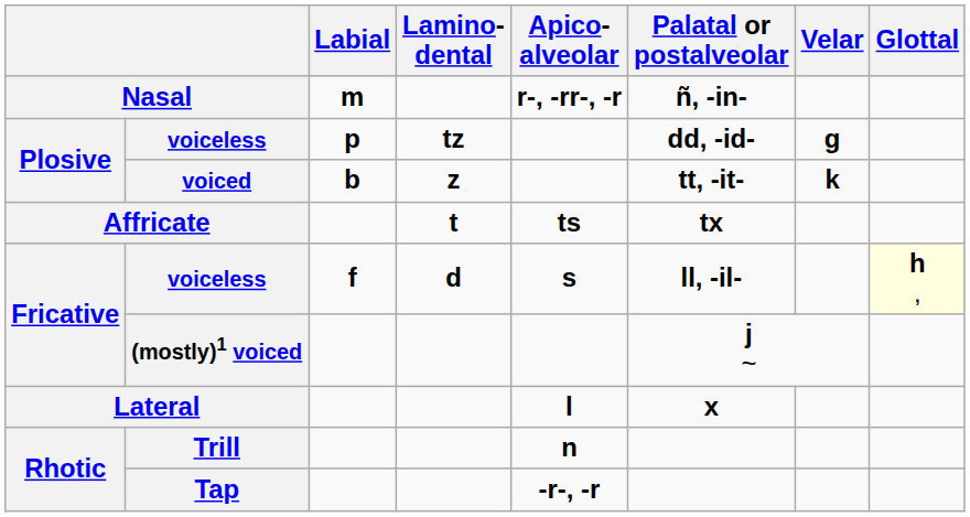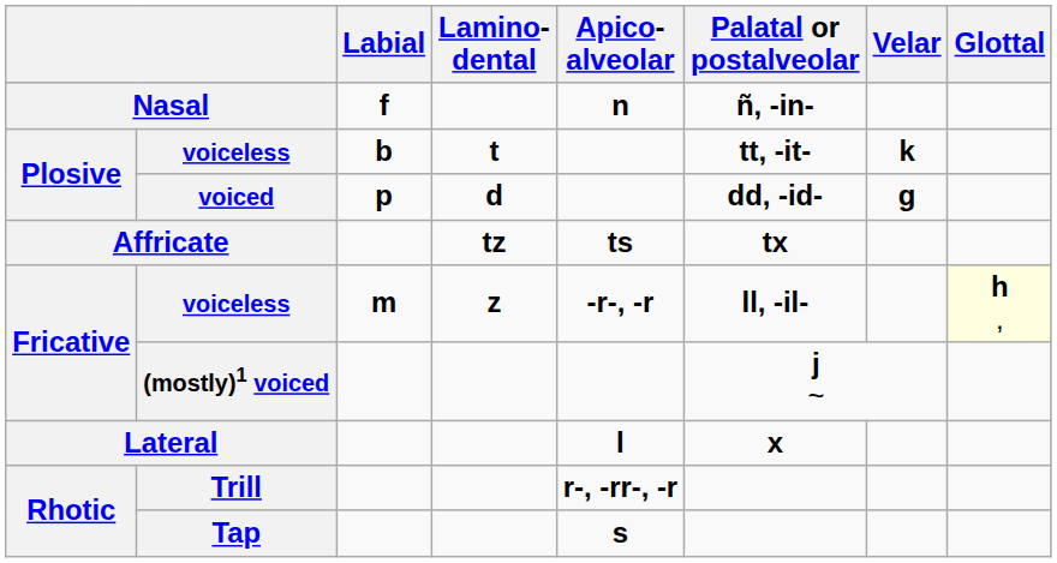Nasal | Labial: m -> f
Nasal | Apico- alveolar: r-, -rr-, -r -> n
Plosive / voiceless | Labial: p -> b
Plosive / voiceless | Lamino- dental: tz -> t
Plosive / voiceless | Palatal or postalveolar: dd, -id- -> tt, -it-
Plosive / voiceless | Velar: g -> k
voiced | Labial: b -> p
voiced | Lamino- dental: z -> d
voiced | Palatal or postalveolar: tt, -it- -> dd, -id-
voiced | Velar: k -> g
Affricate | Lamino- dental: t -> tz
Fricative / voiceless | Labial: f -> m
Fricative / voiceless | Lamino- dental: d -> z
Fricative / voiceless | Apico- alveolar: s -> -r-, -r
Trill | Apico- alveolar: n -> r-, -rr-, -r
Tap | Apico- alveolar: -r-, -r -> s
